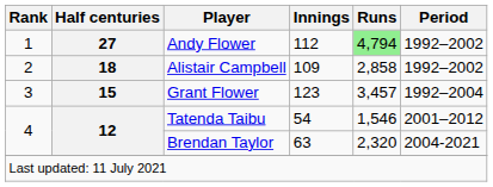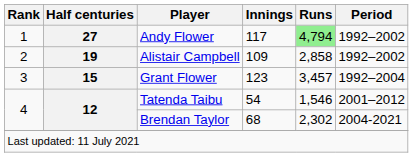Andy Flower | Innings: 112 -> 117
Alistair Campbell | Half centuries: 18 -> 19
Brendan Taylor | Innings: 63 -> 68
Brendan Taylor | Runs: 2,320 -> 2,302
